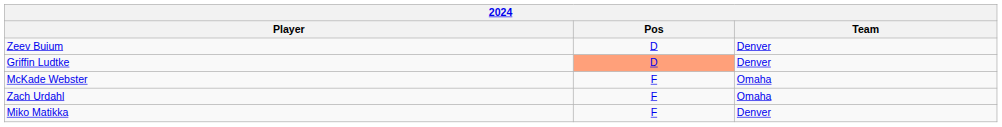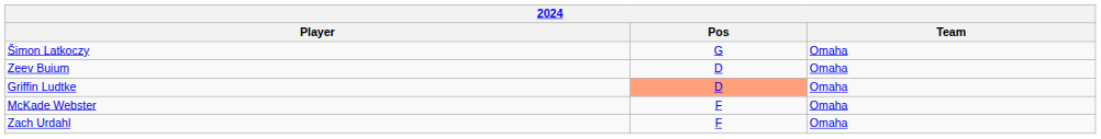+ row: Šimon Latkoczy | G | Omaha
Zeev Buium | Team: Denver -> Omaha
Griffin Ludtke | Team: Denver -> Omaha
- row: Miko Matikka | F | Denver
